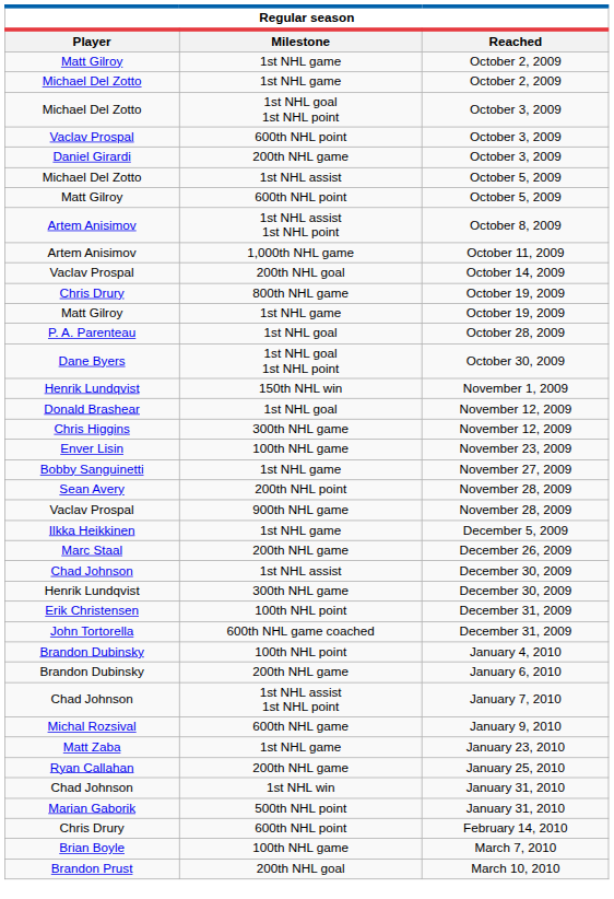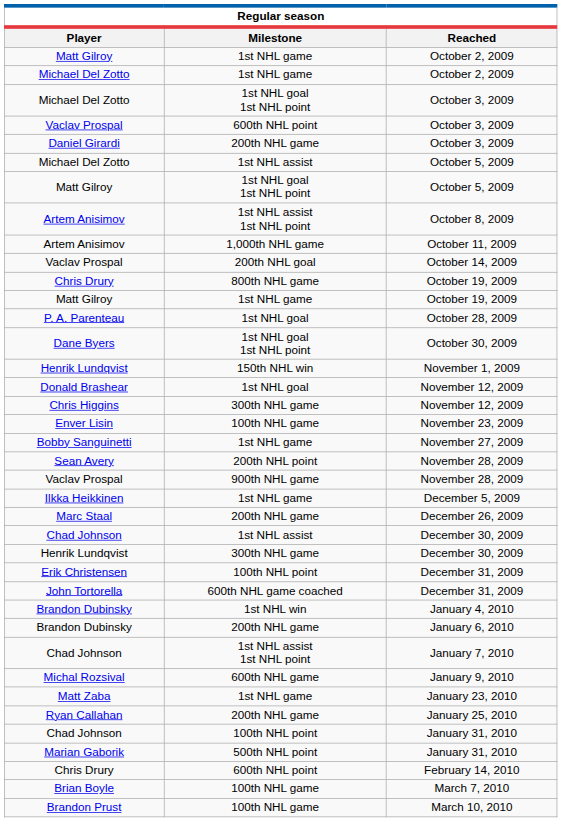Matt Gilroy / October 5, 2009 | Milestone: 600th NHL point -> 1st NHL goal 1st NHL point
January 4, 2010 | Milestone: 100th NHL point -> 1st NHL win
Chad Johnson / January 31, 2010 | Milestone: 1st NHL win -> 100th NHL point
March 10, 2010 | Milestone: 200th NHL goal -> 100th NHL game
